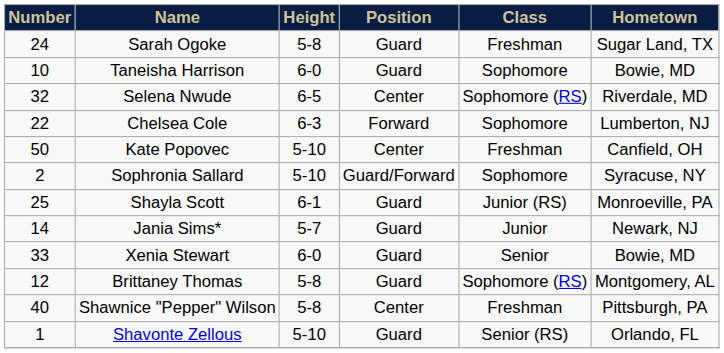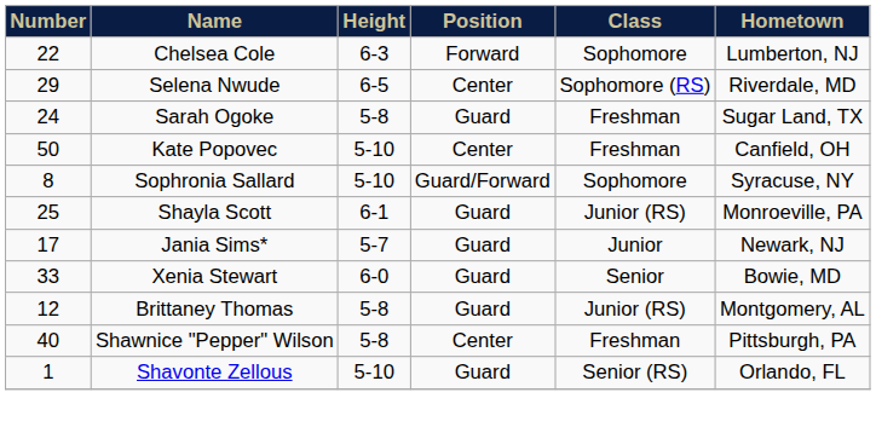rows swapped: Chelsea Cole <-> Sarah Ogoke
- row: 10 | Taneisha Harrison | 6-0 | Guard | Sophomore | Bowie, MD
Selena Nwude | Number: 32 -> 29
Sophronia Sallard | Number: 2 -> 8
Jania Sims* | Number: 14 -> 17
Brittaney Thomas | Class: Sophomore (RS) -> Junior (RS)
